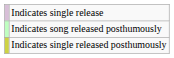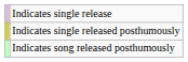rows swapped: Indicates song released posthumously <-> Indicates single released posthumously
